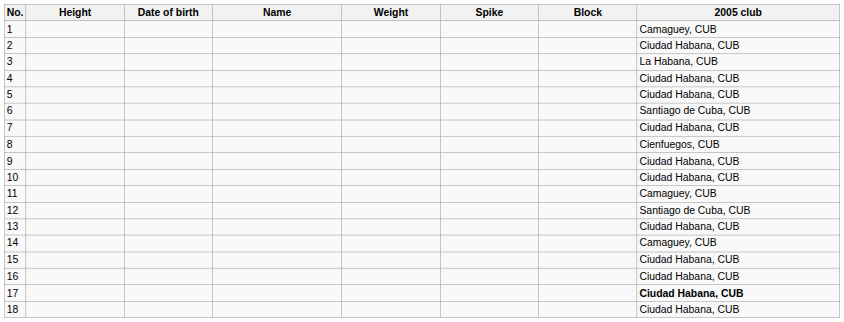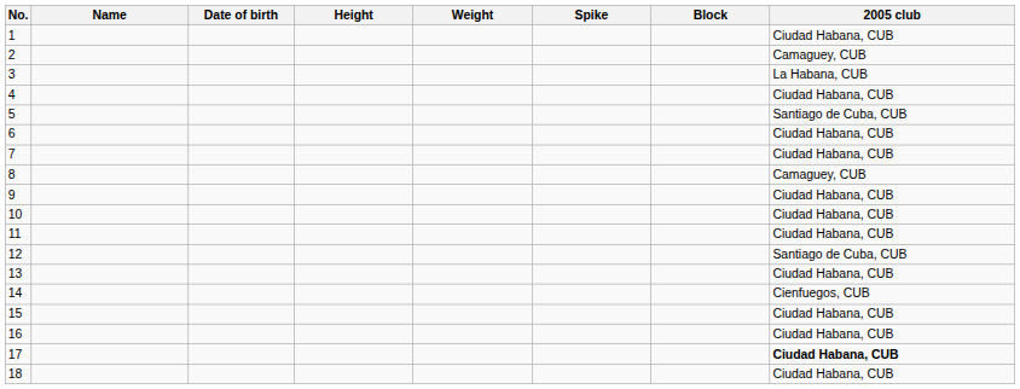columns swapped: Name <-> Height
1 | 2005 club: Camaguey, CUB -> Ciudad Habana, CUB
2 | 2005 club: Ciudad Habana, CUB -> Camaguey, CUB
5 | 2005 club: Ciudad Habana, CUB -> Santiago de Cuba, CUB
6 | 2005 club: Santiago de Cuba, CUB -> Ciudad Habana, CUB
8 | 2005 club: Cienfuegos, CUB -> Camaguey, CUB
11 | 2005 club: Camaguey, CUB -> Ciudad Habana, CUB
14 | 2005 club: Camaguey, CUB -> Cienfuegos, CUB
